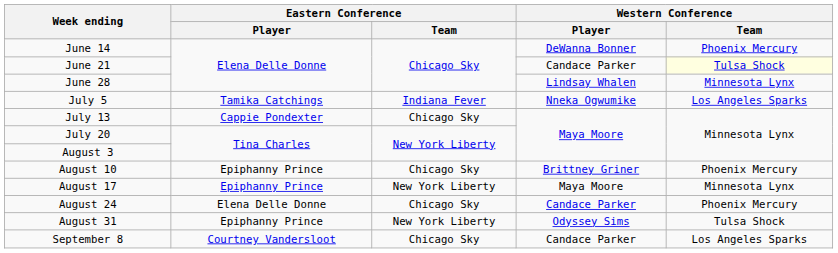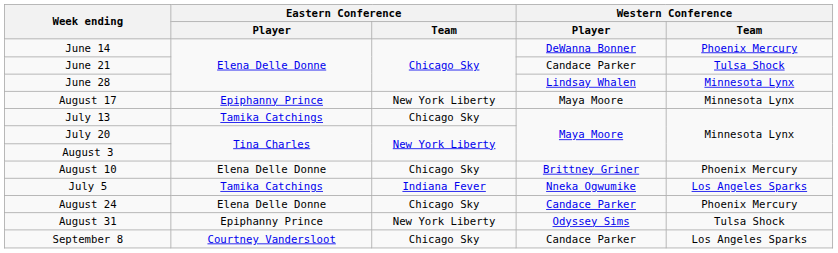June 21 | Western Conference / Team: lightyellow background -> no background
rows swapped: July 5 <-> August 17
July 13 | Eastern Conference / Player: Cappie Pondexter -> Tamika Catchings
August 10 | Eastern Conference / Player: Epiphanny Prince -> Elena Delle Donne
